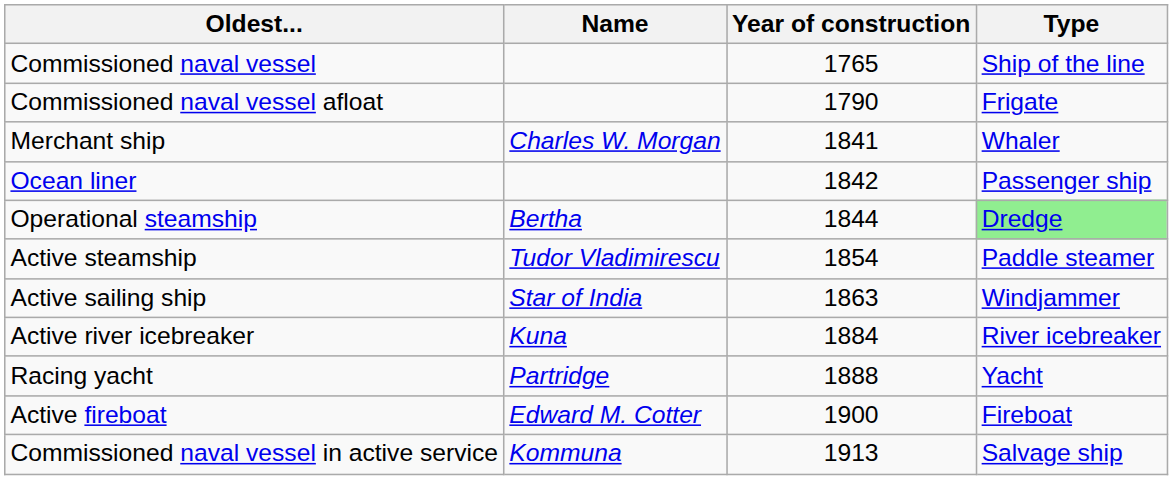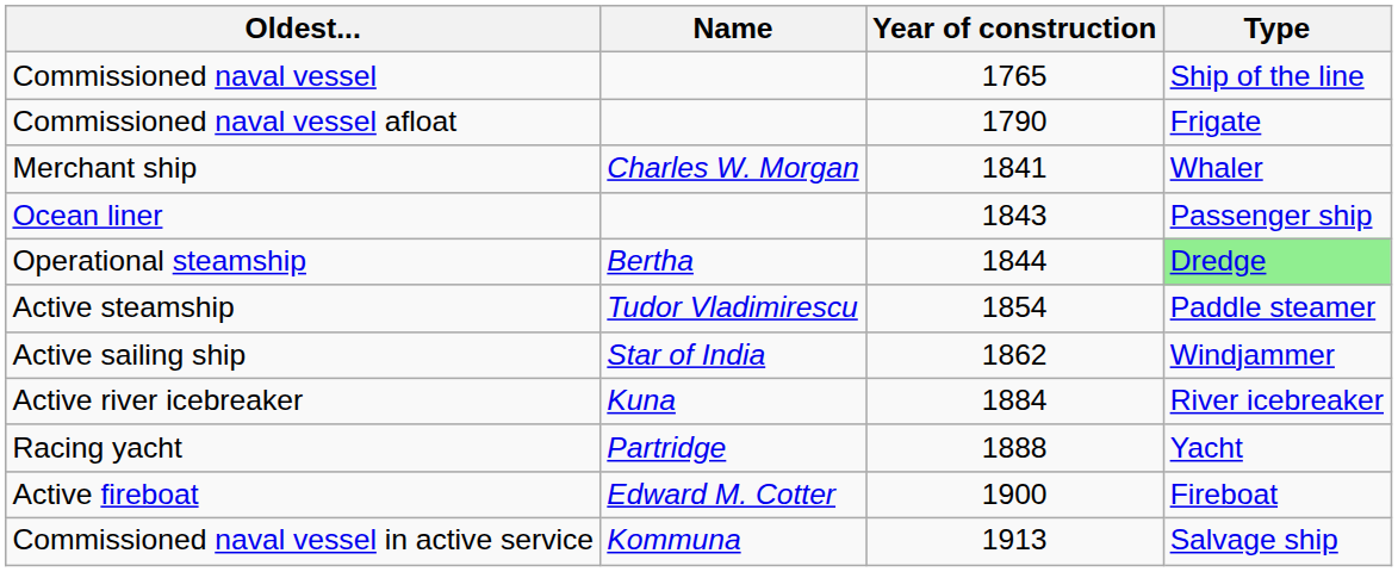Ocean liner | Year of construction: 1842 -> 1843
Active sailing ship | Year of construction: 1863 -> 1862
